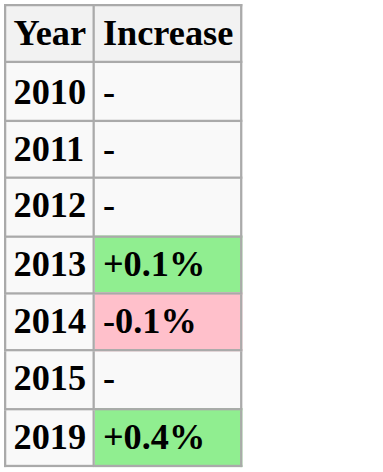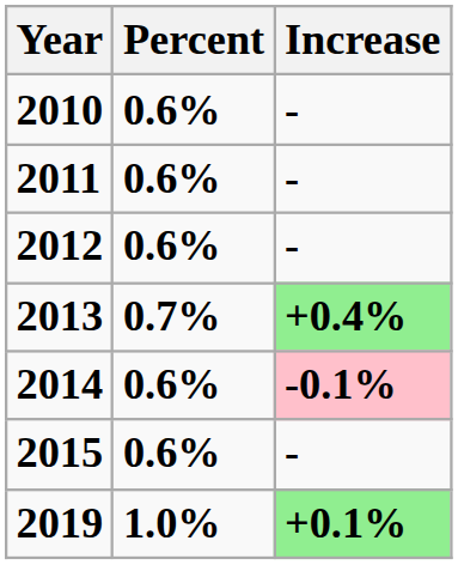+ column: Percent | 0.6% | 0.6% | 0.6% | 0.7% | 0.6% | 0.6% | 1.0%
2013 | Increase: +0.1% -> +0.4%
2019 | Increase: +0.4% -> +0.1%
